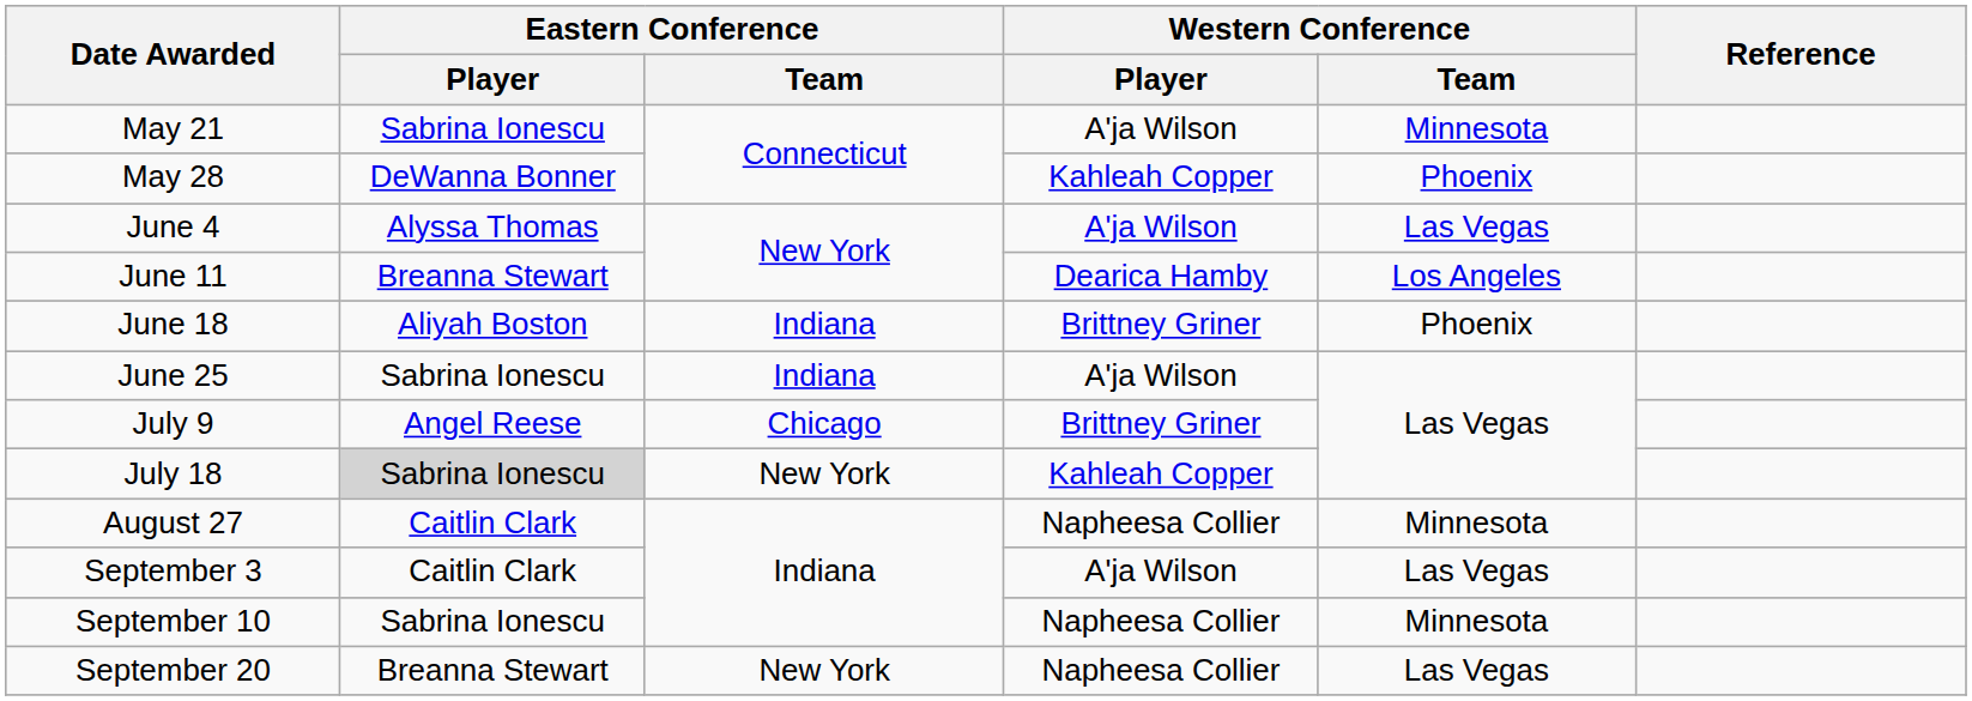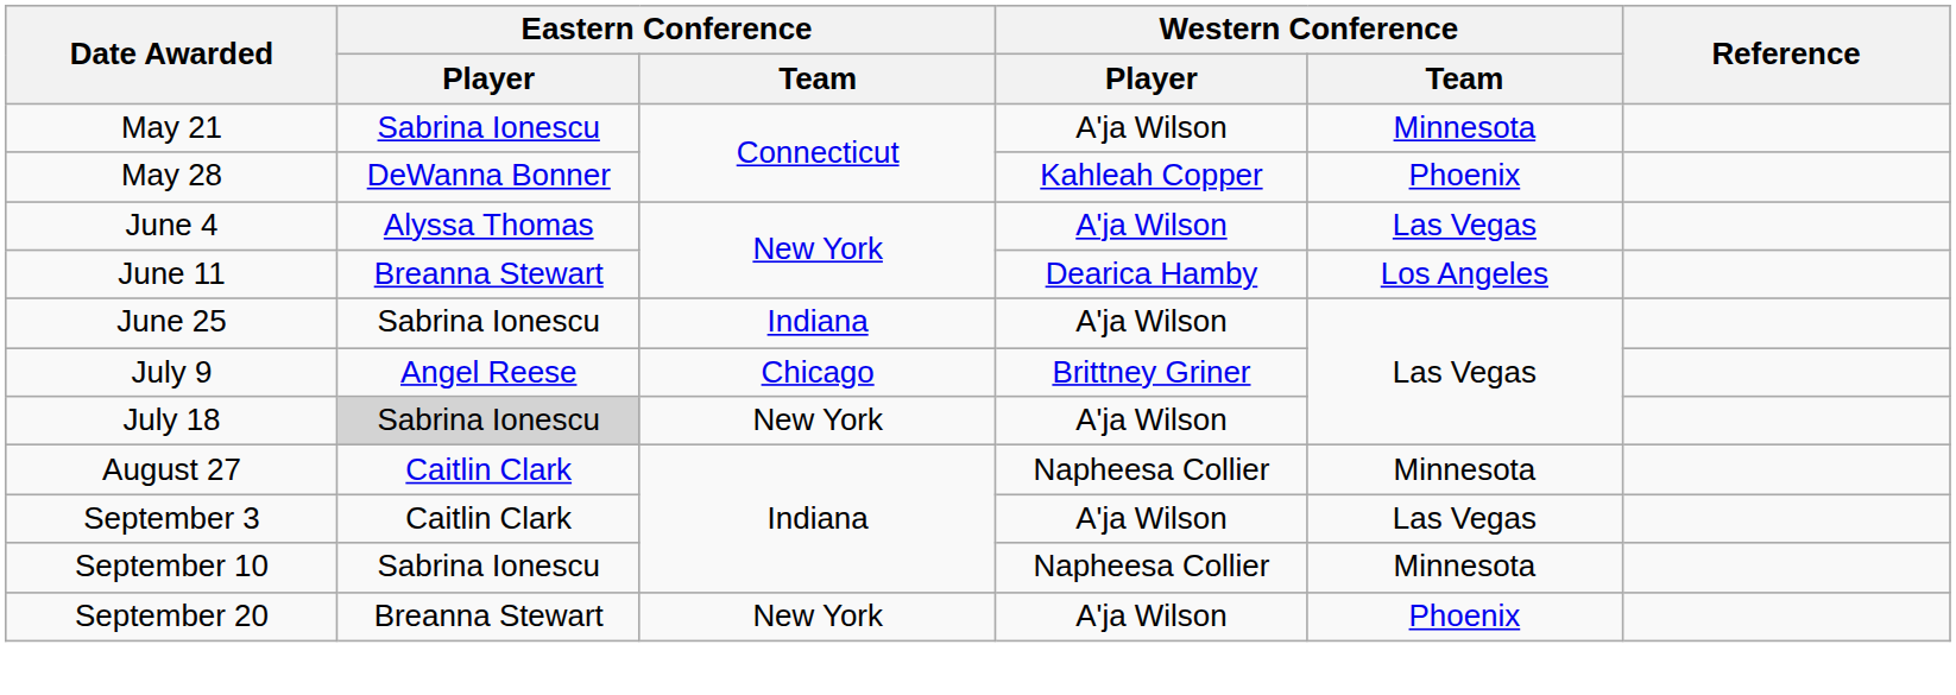- row: June 18 | Aliyah Boston | Indiana | Brittney Griner | Phoenix
July 18 | Western Conference / Player: Kahleah Copper -> A'ja Wilson
September 20 | Western Conference / Player: Napheesa Collier -> A'ja Wilson
September 20 | Western Conference / Team: Las Vegas -> Phoenix
